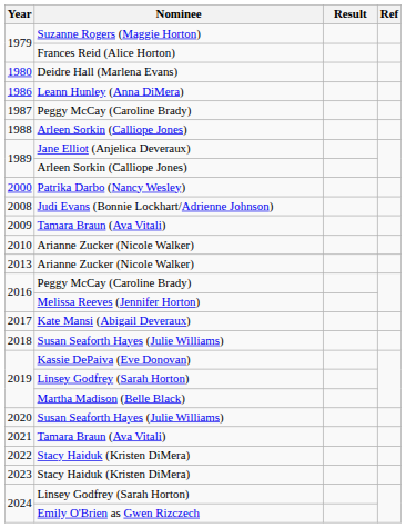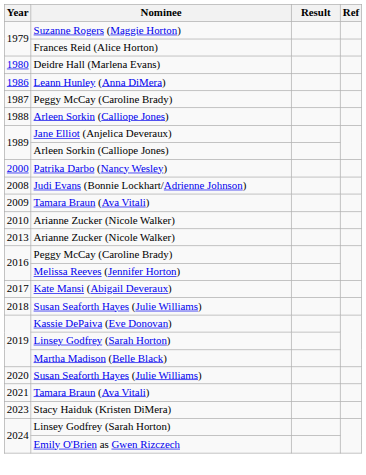- row: 2022 | Stacy Haiduk (Kristen DiMera)
